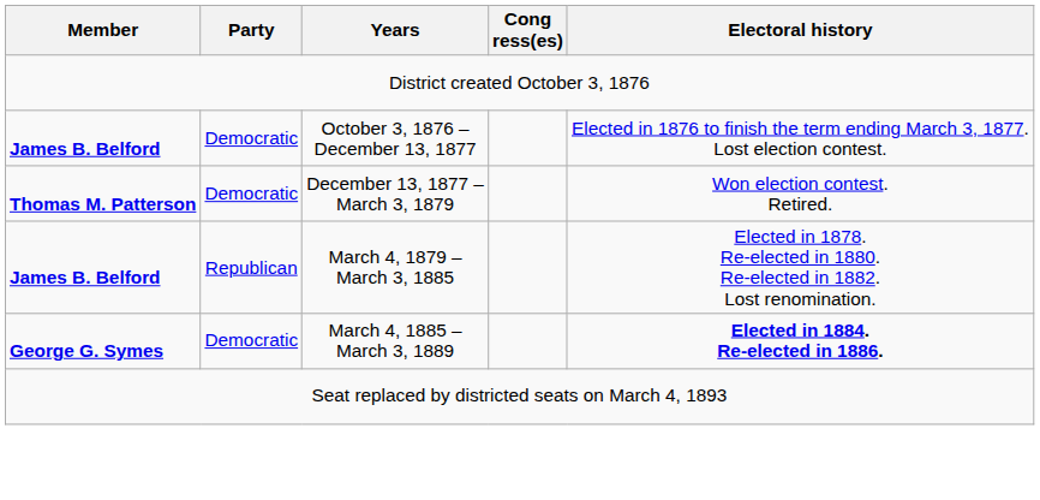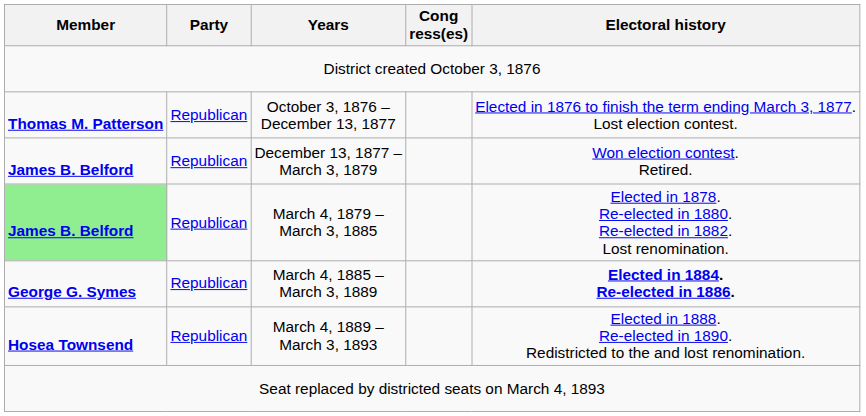October 3, 1876 – December 13, 1877 | Member: James B. Belford -> Thomas M. Patterson
October 3, 1876 – December 13, 1877 | Party: Democratic -> Republican
December 13, 1877 – March 3, 1879 | Member: Thomas M. Patterson -> James B. Belford
December 13, 1877 – March 3, 1879 | Party: Democratic -> Republican
March 4, 1879 – March 3, 1885 | Member: no background -> lightgreen background
March 4, 1885 – March 3, 1889 | Party: Democratic -> Republican
+ row: Hosea Townsend | Republican | March 4, 1889 – March 3, 1893 | Elected in 1888. Re-elected in 1890. Redistricted to the and lost renomination.
